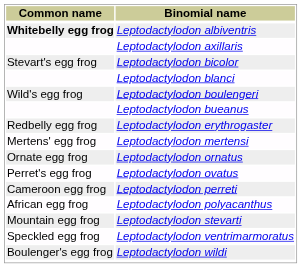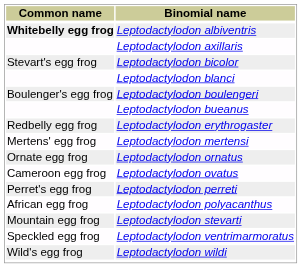Leptodactylodon boulengeri | Common name: Wild's egg frog -> Boulenger's egg frog
Leptodactylodon ovatus | Common name: Perret's egg frog -> Cameroon egg frog
Leptodactylodon perreti | Common name: Cameroon egg frog -> Perret's egg frog
Leptodactylodon wildi | Common name: Boulenger's egg frog -> Wild's egg frog
